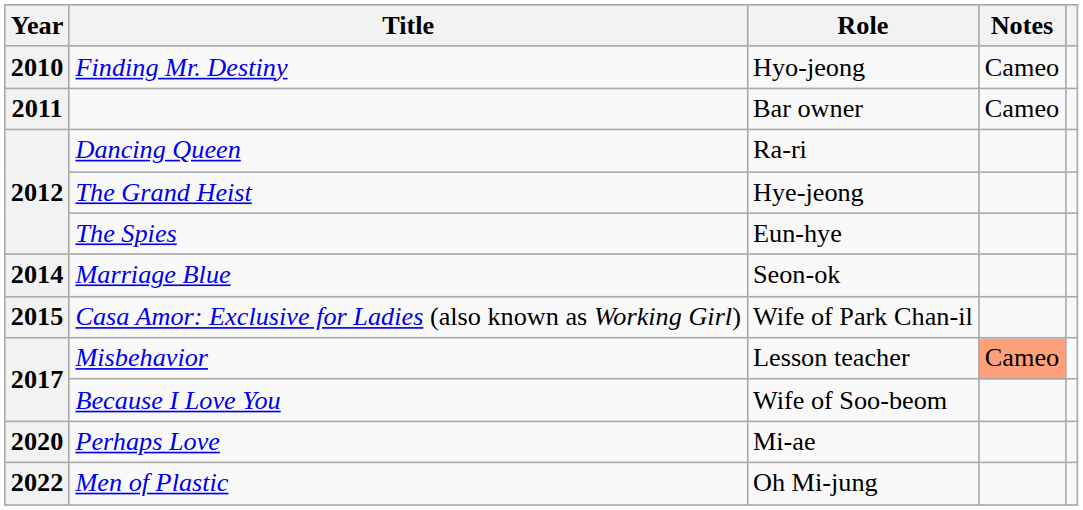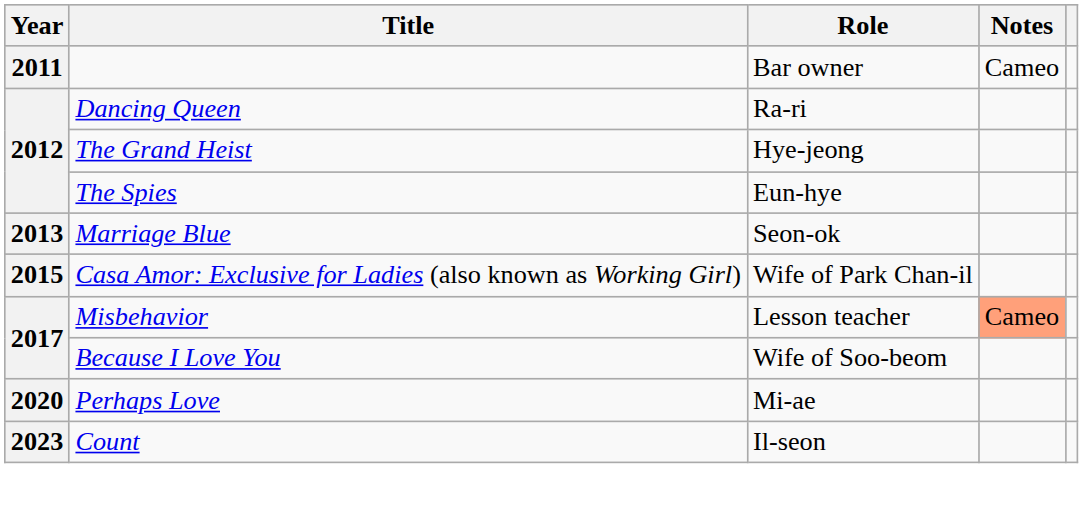- row: 2010 | Finding Mr. Destiny | Hyo-jeong | Cameo
Marriage Blue | Year: 2014 -> 2013
- row: 2022 | Men of Plastic | Oh Mi-jung
+ row: 2023 | Count | Il-seon
